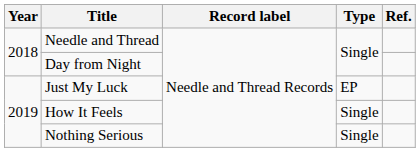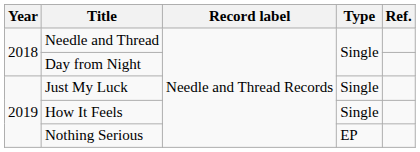Just My Luck | Type: EP -> Single
Nothing Serious | Type: Single -> EP
